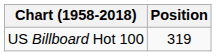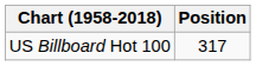US Billboard Hot 100 | Position: 319 -> 317
